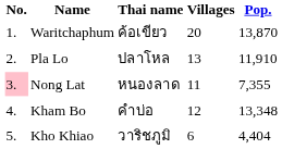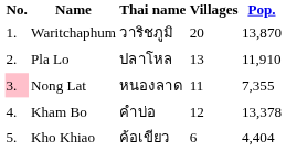Waritchaphum | Thai name: ค้อเขียว -> วาริชภูมิ
Kham Bo | Pop.: 13,348 -> 13,378
Kho Khiao | Thai name: วาริชภูมิ -> ค้อเขียว
